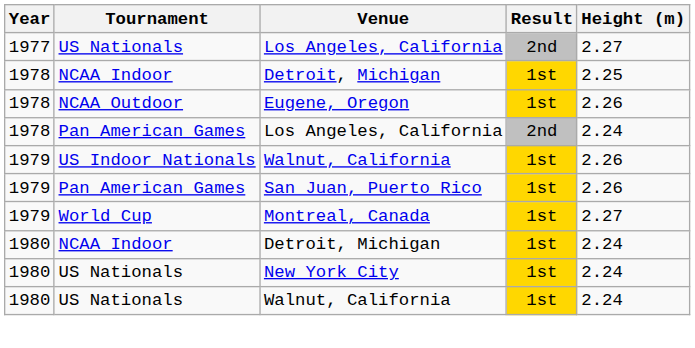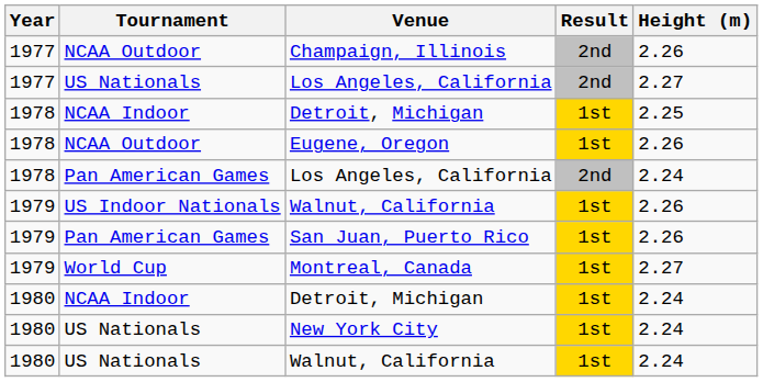+ row: 1977 | NCAA Outdoor | Champaign, Illinois | 2nd | 2.26
